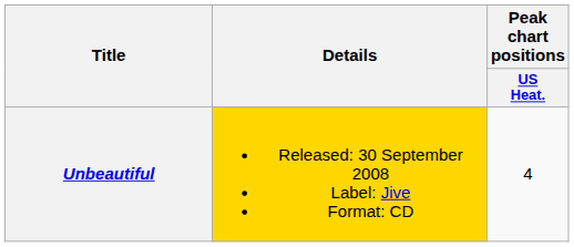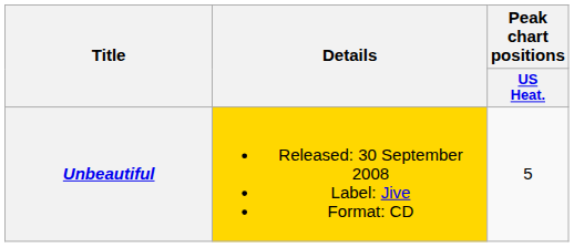Unbeautiful | Peak chart positions / US Heat.: 4 -> 5
